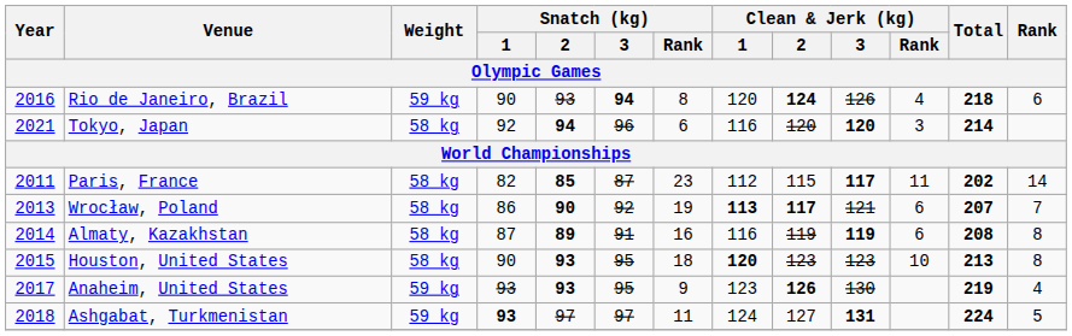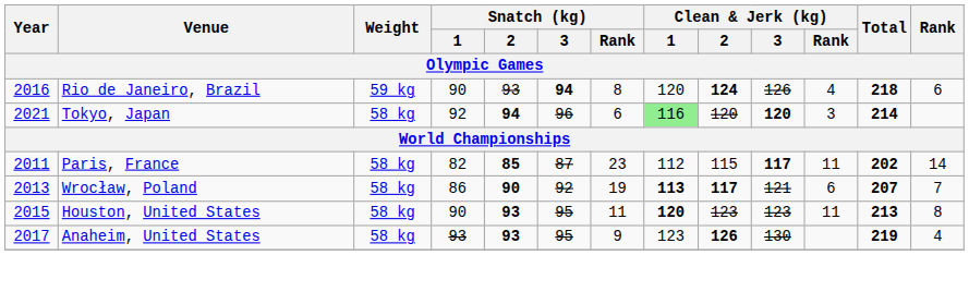Tokyo, Japan | Clean & Jerk (kg) / 1: no background -> lightgreen background
- row: 2014 | Almaty, Kazakhstan | 58 kg | 87 | 89 | 91 | 16 | 116 | 119 | 119 | 6 | 208 | 8
Houston, United States | Snatch (kg) / Rank: 18 -> 11
Houston, United States | Clean & Jerk (kg) / Rank: 10 -> 11
Anaheim, United States | Weight: 59 kg -> 58 kg
- row: 2018 | Ashgabat, Turkmenistan | 59 kg | 93 | 97 | 97 | 11 | 124 | 127 | 131 | 224 | 5
